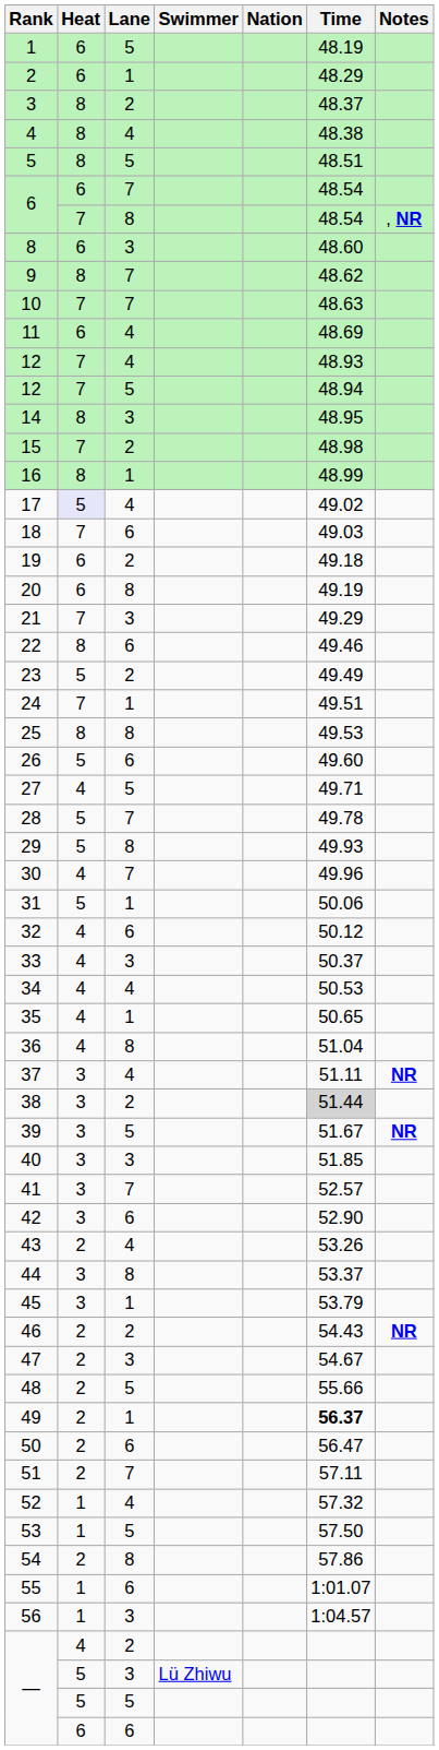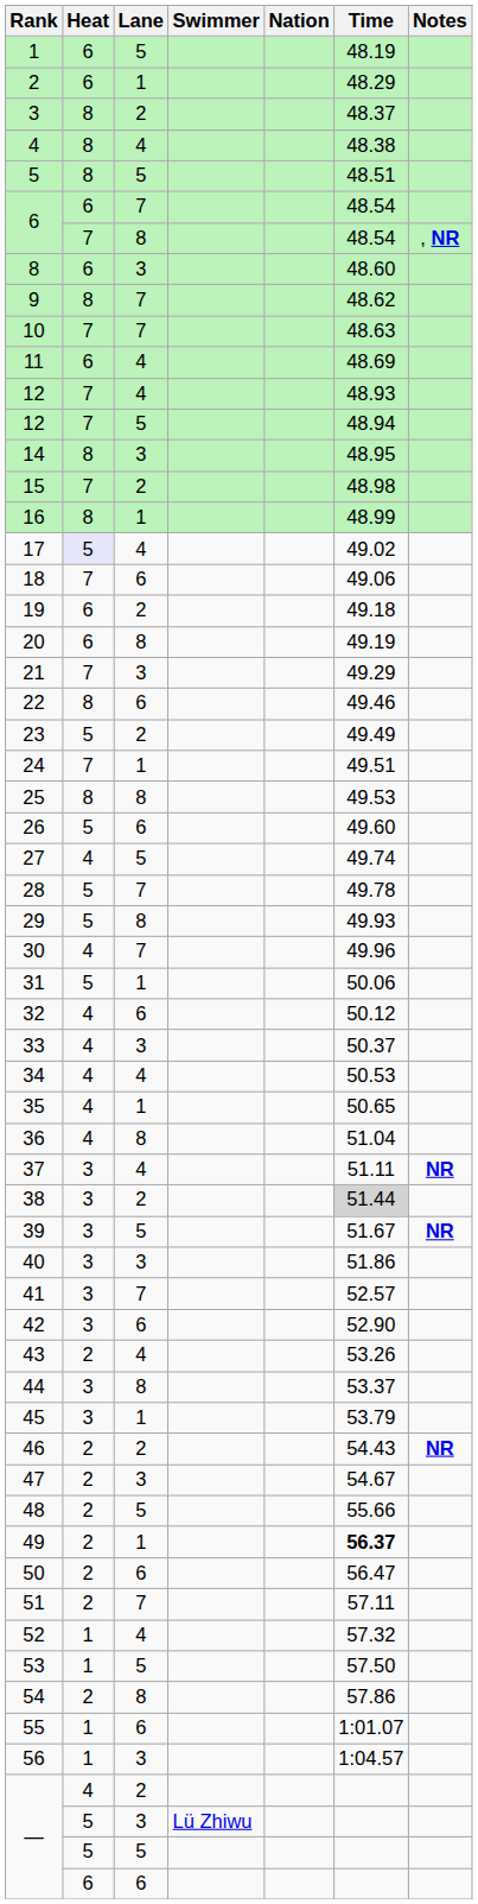18 | Time: 49.03 -> 49.06
27 | Time: 49.71 -> 49.74
40 | Time: 51.85 -> 51.86
